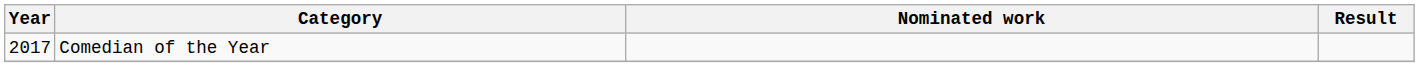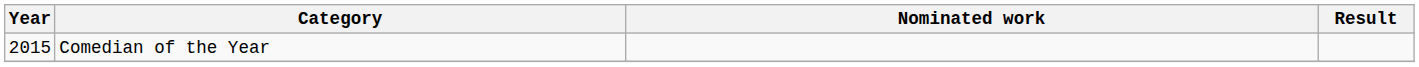Comedian of the Year | Year: 2017 -> 2015
